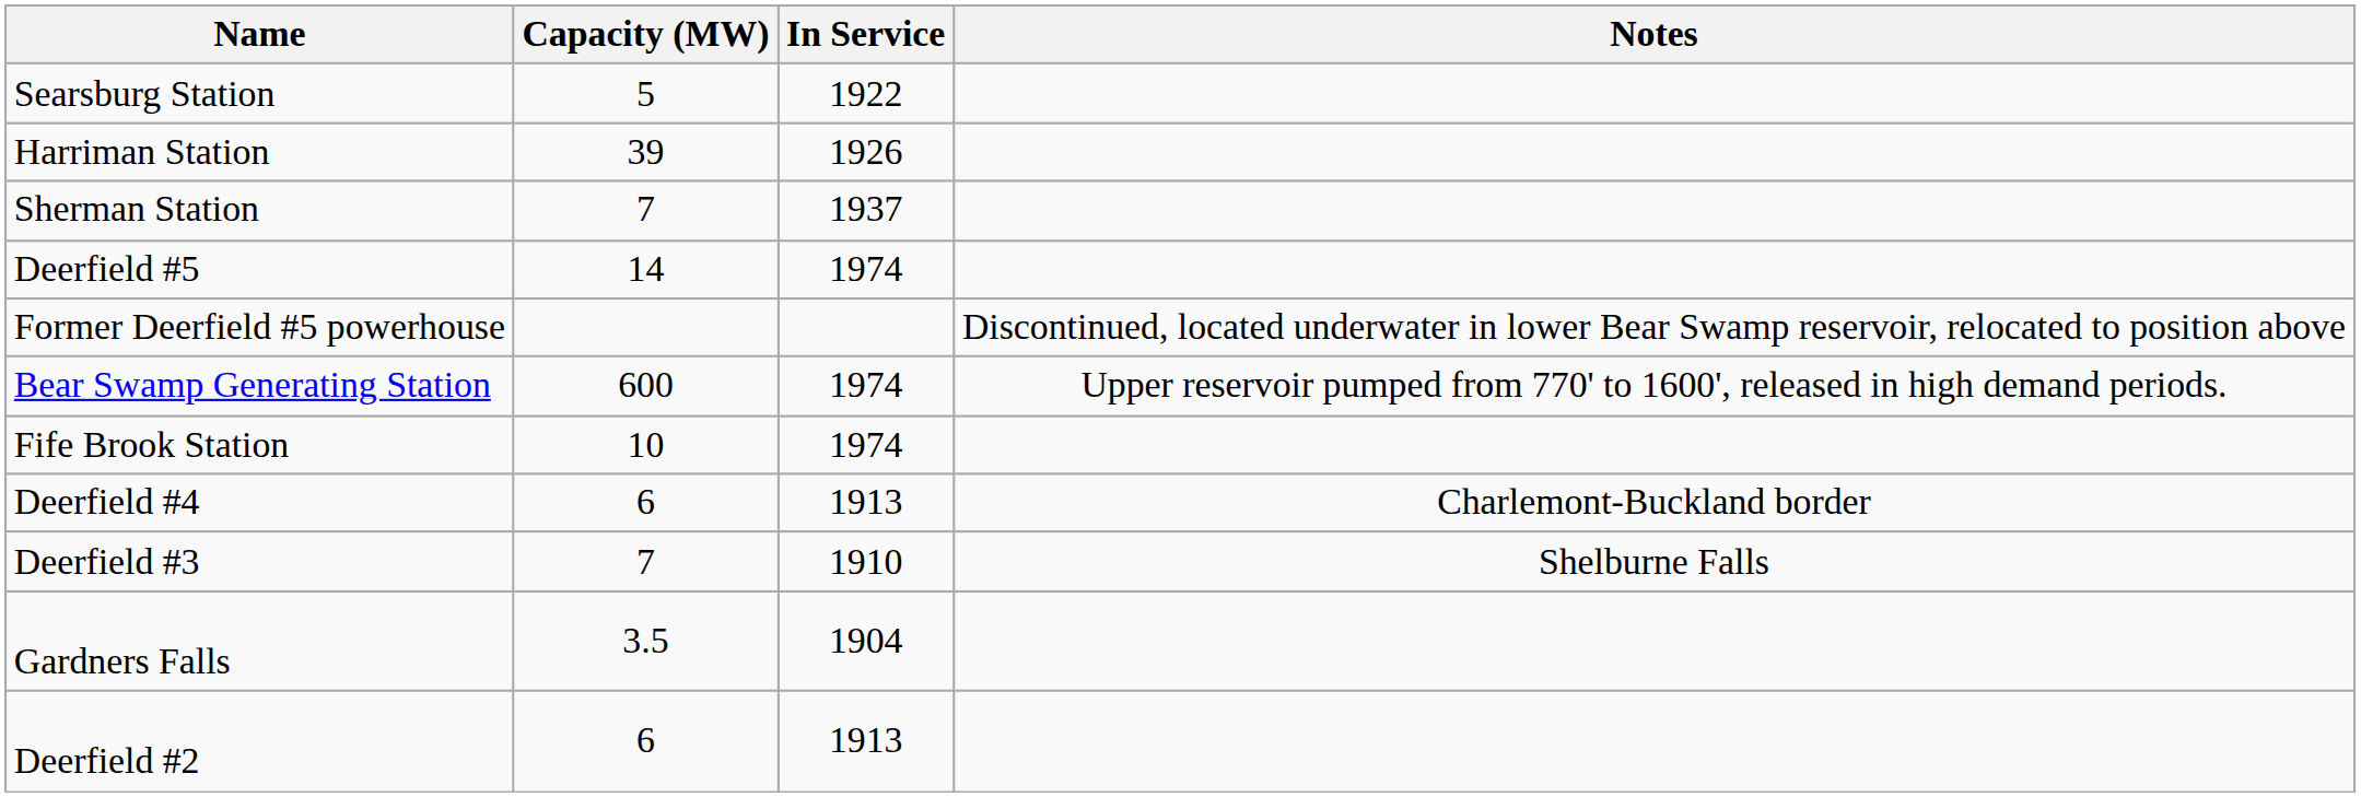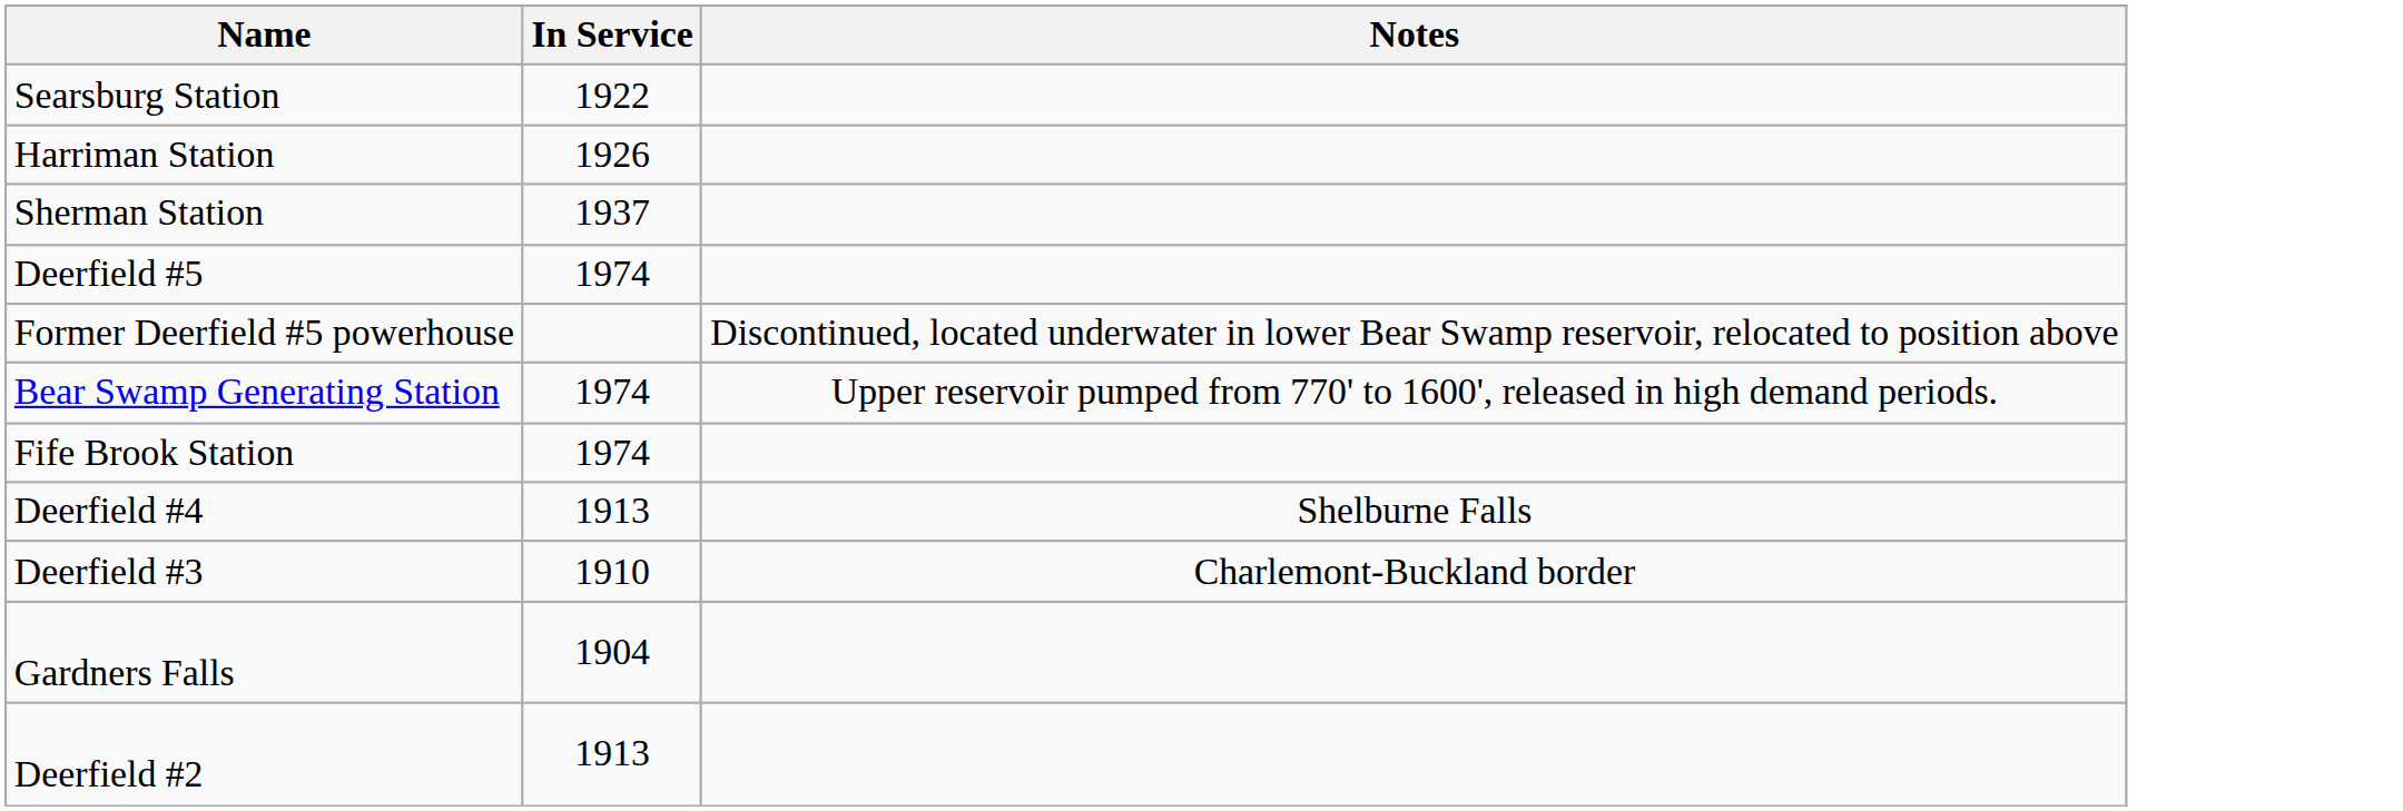- column: Capacity (MW) | 5 | 39 | 7 | 14 | 600 | 10 | 6 | 7 | 3.5 | 6
Deerfield #4 | Notes: Charlemont-Buckland border -> Shelburne Falls
Deerfield #3 | Notes: Shelburne Falls -> Charlemont-Buckland border
